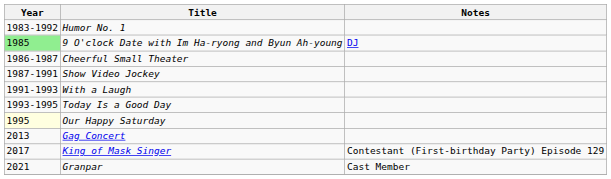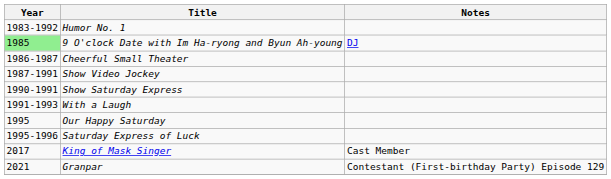+ row: 1990-1991 | Show Saturday Express
- row: 1993-1995 | Today Is a Good Day
Our Happy Saturday | Year: lightyellow background -> no background
+ row: 1995-1996 | Saturday Express of Luck
- row: 2013 | Gag Concert
King of Mask Singer | Notes: Contestant (First-birthday Party) Episode 129 -> Cast Member
Granpar | Notes: Cast Member -> Contestant (First-birthday Party) Episode 129
